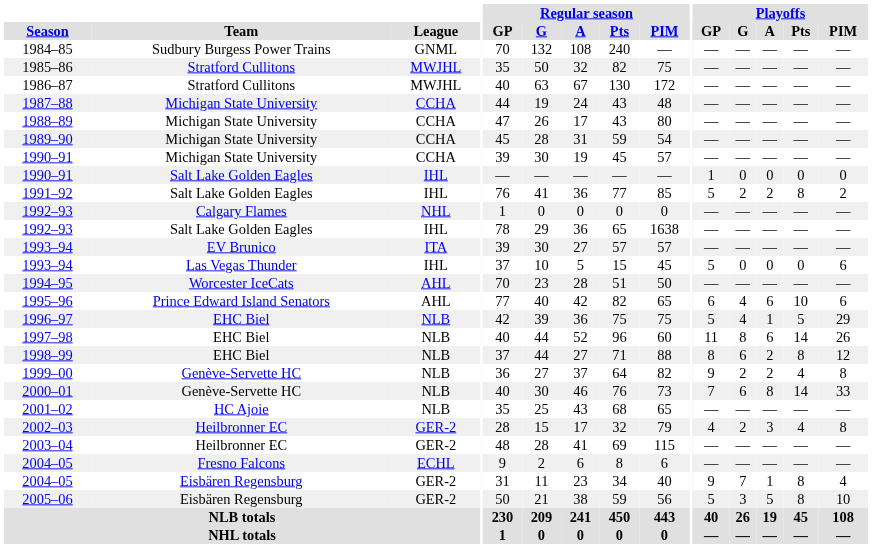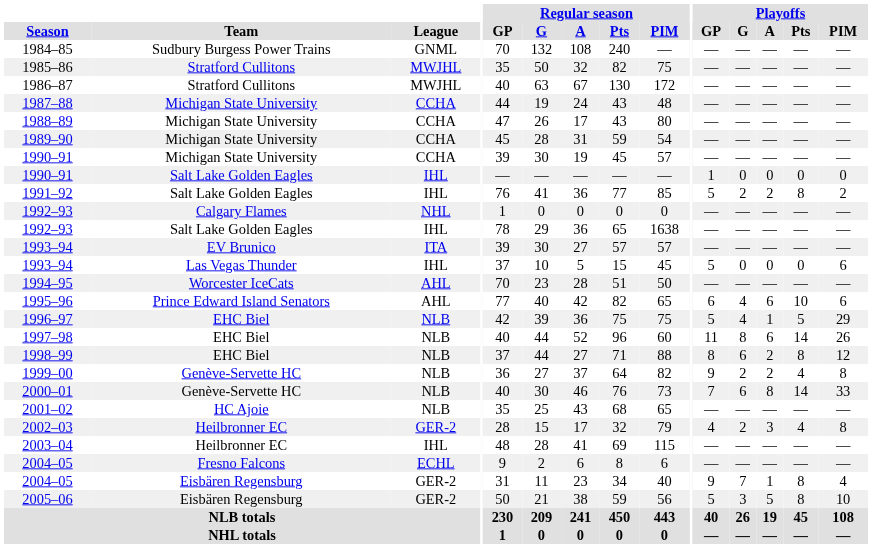2003–04 | League: GER-2 -> IHL
